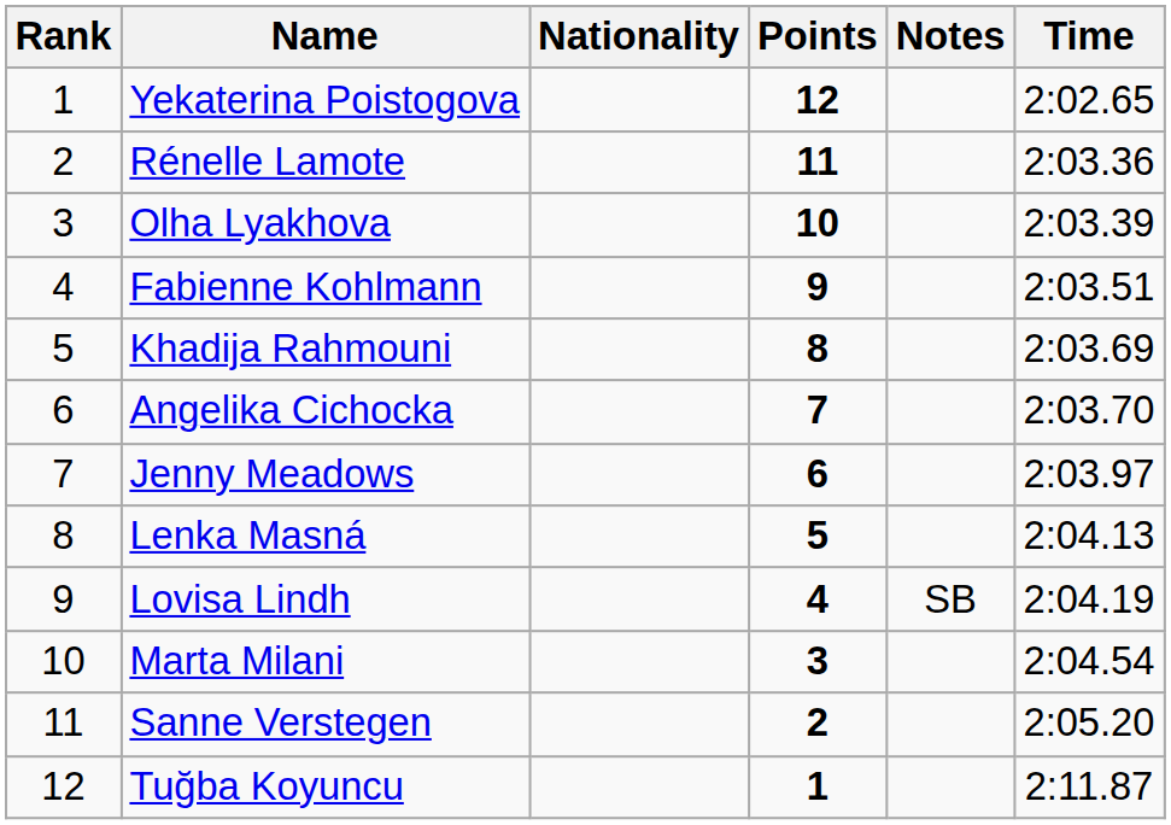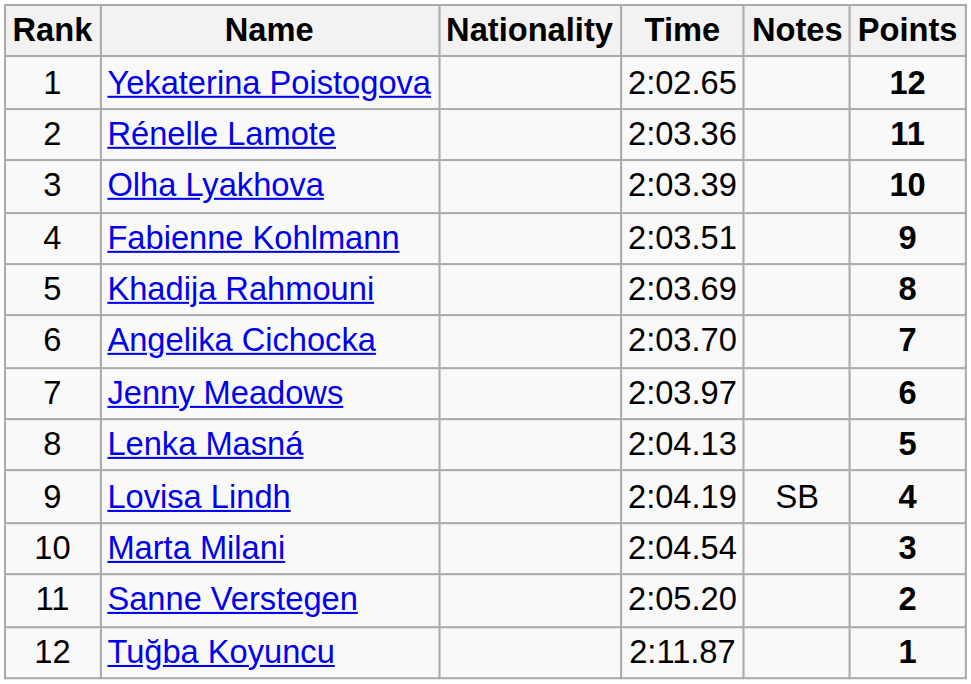columns swapped: Time <-> Points
